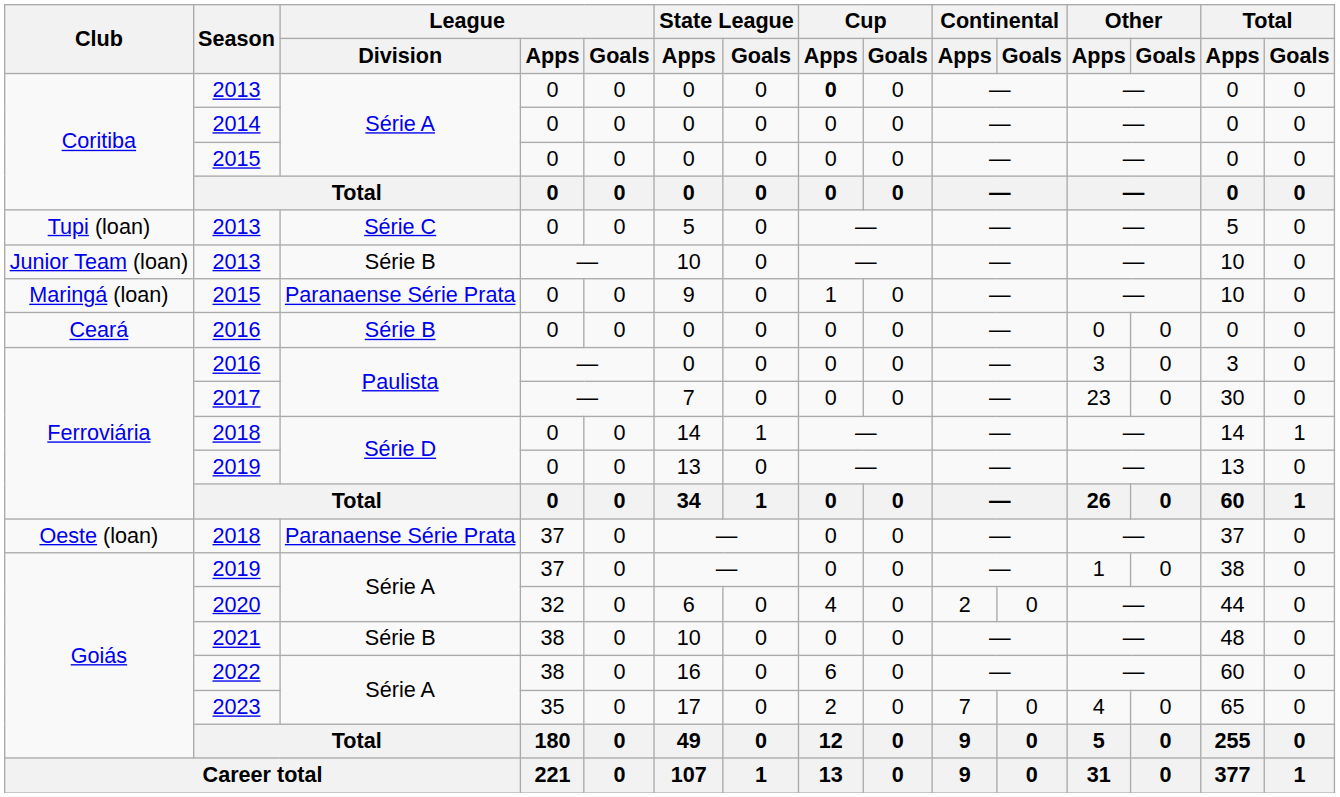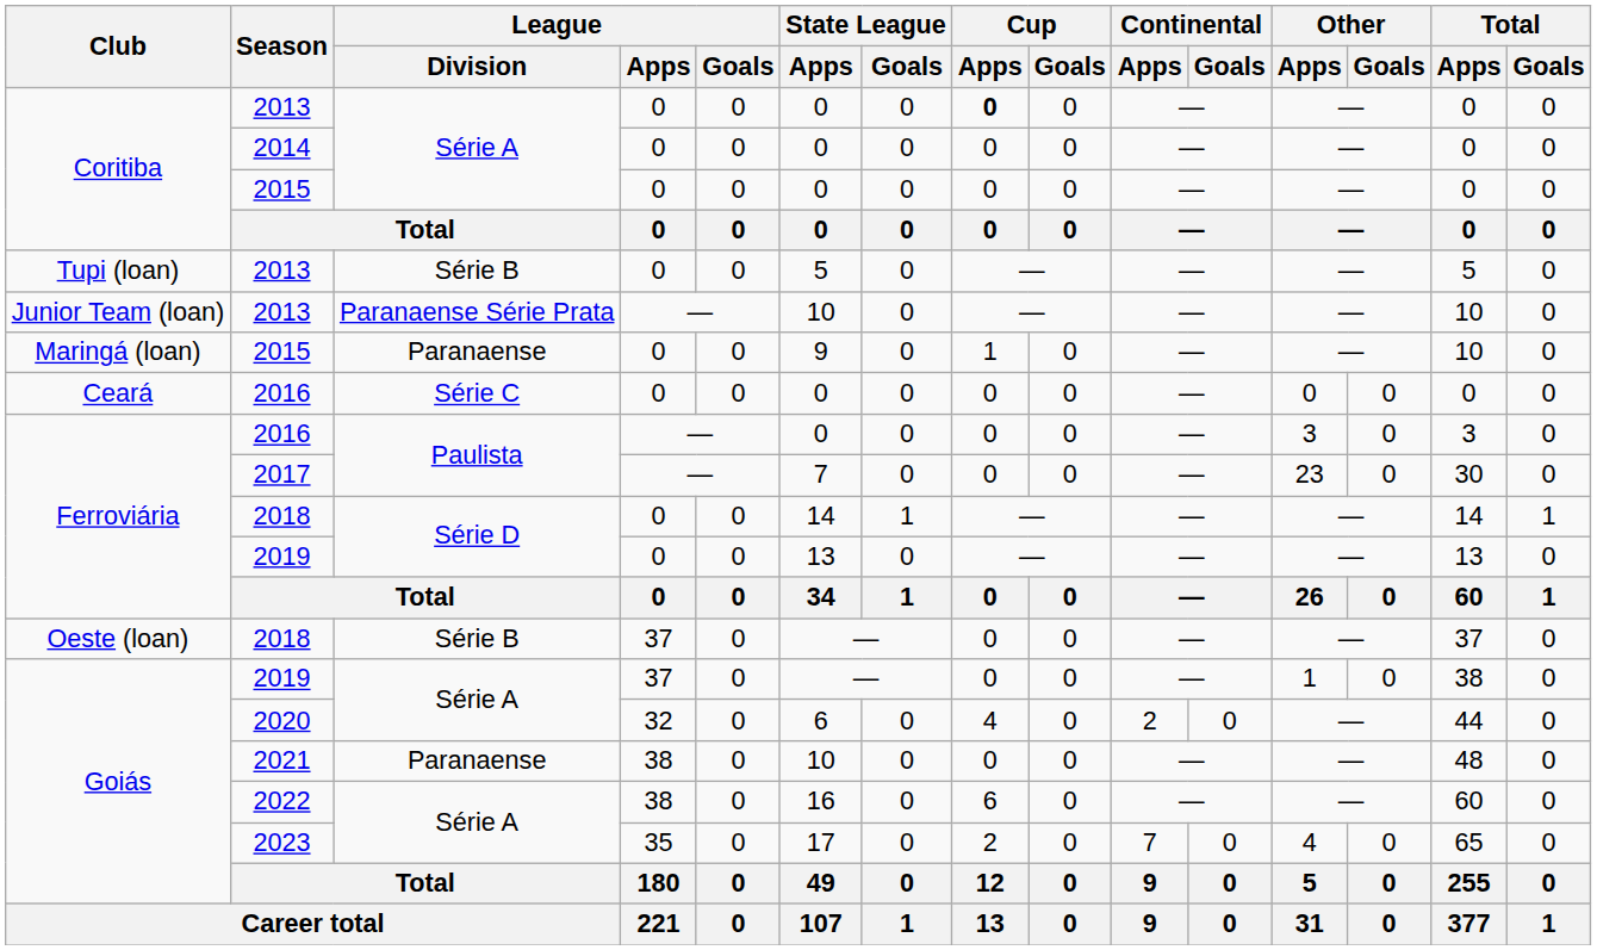Tupi (loan) / 2013 | League / Division: Série C -> Série B
Junior Team (loan) / 2013 | League / Division: Série B -> Paranaense Série Prata
Maringá (loan) / 2015 | League / Division: Paranaense Série Prata -> Paranaense
Ceará / 2016 | League / Division: Série B -> Série C
Oeste (loan) / 2018 | League / Division: Paranaense Série Prata -> Série B
2021 | League / Division: Série B -> Paranaense
